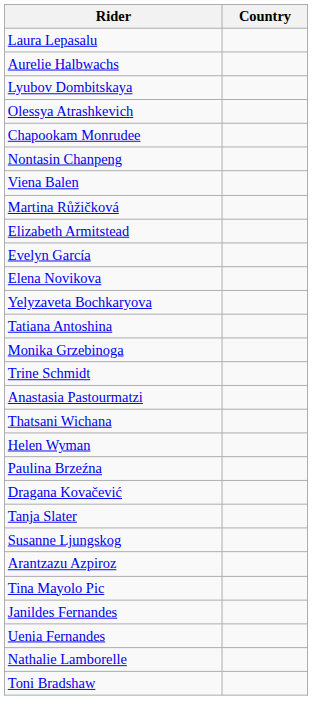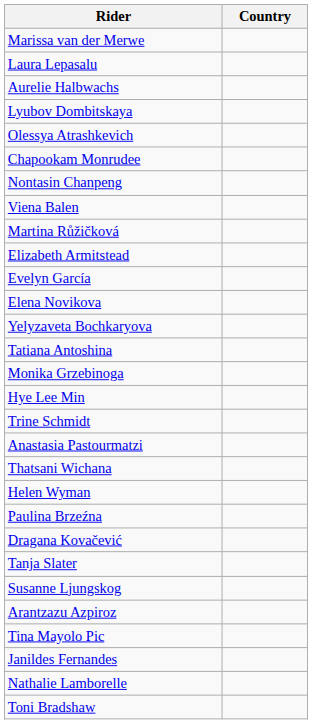+ row: Marissa van der Merwe
+ row: Hye Lee Min
- row: Uenia Fernandes
